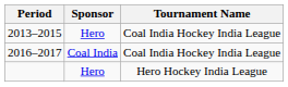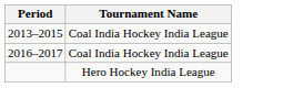- column: Sponsor | Hero | Coal India | Hero
